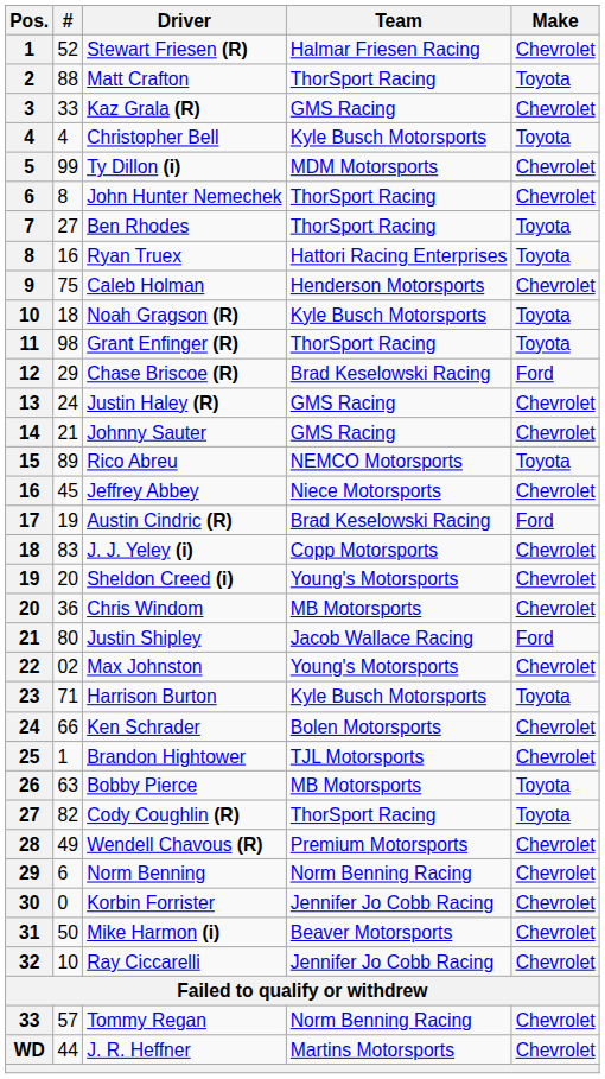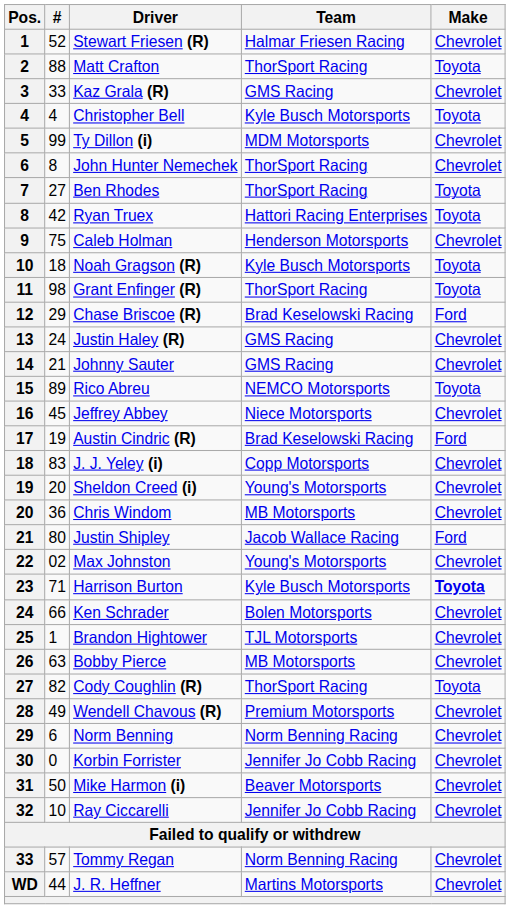Ryan Truex | #: 16 -> 42
Harrison Burton | Make: normal -> bold
Bobby Pierce | Make: Toyota -> Chevrolet
